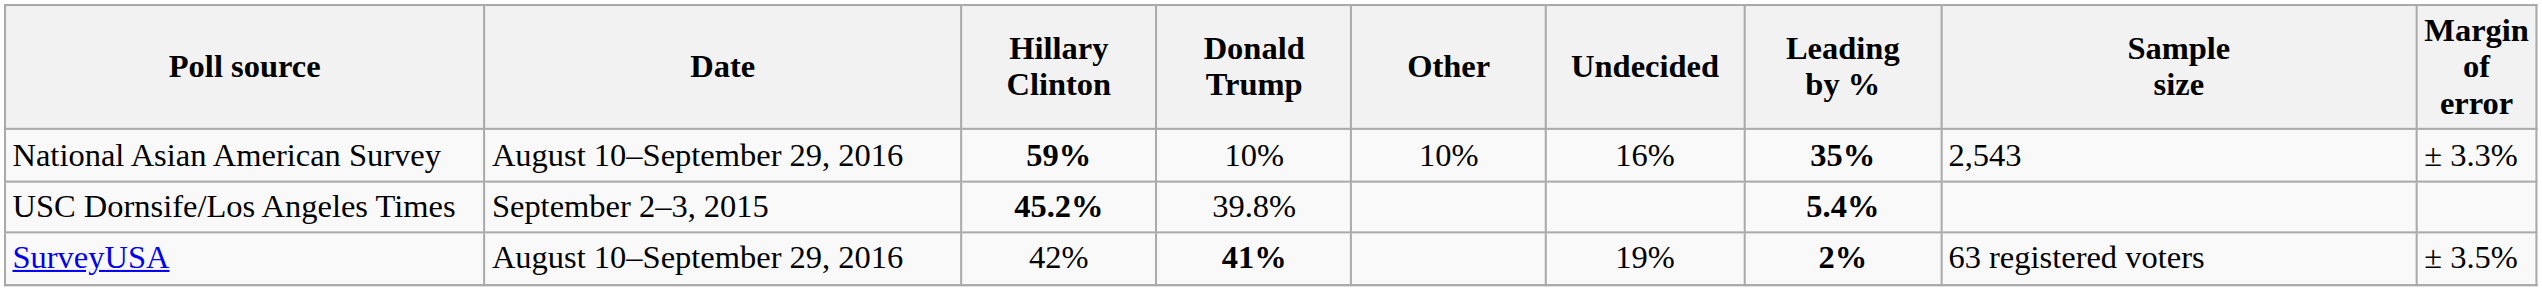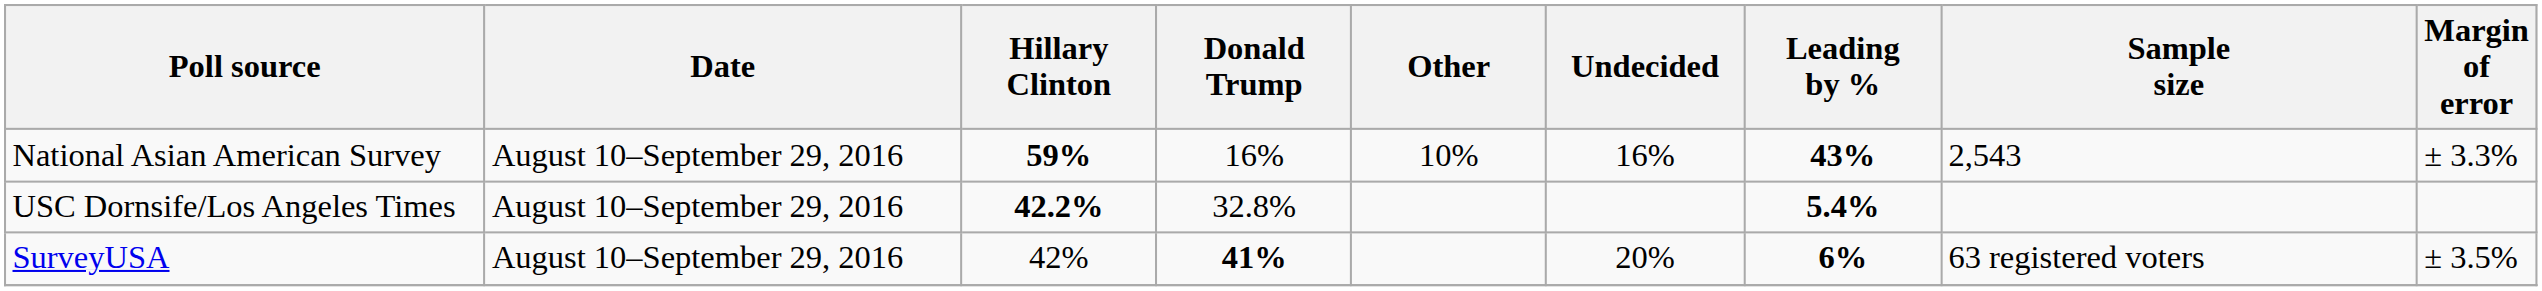National Asian American Survey | Donald Trump: 10% -> 16%
National Asian American Survey | Leading by %: 35% -> 43%
USC Dornsife/Los Angeles Times | Date: September 2–3, 2015 -> August 10–September 29, 2016
USC Dornsife/Los Angeles Times | Hillary Clinton: 45.2% -> 42.2%
USC Dornsife/Los Angeles Times | Donald Trump: 39.8% -> 32.8%
SurveyUSA | Undecided: 19% -> 20%
SurveyUSA | Leading by %: 2% -> 6%
